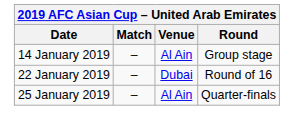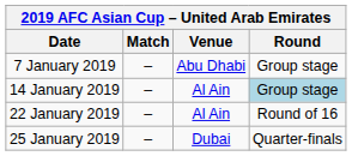+ row: 7 January 2019 | – | Abu Dhabi | Group stage
14 January 2019 | Round: no background -> lightblue background
22 January 2019 | Venue: Dubai -> Al Ain
25 January 2019 | Venue: Al Ain -> Dubai
